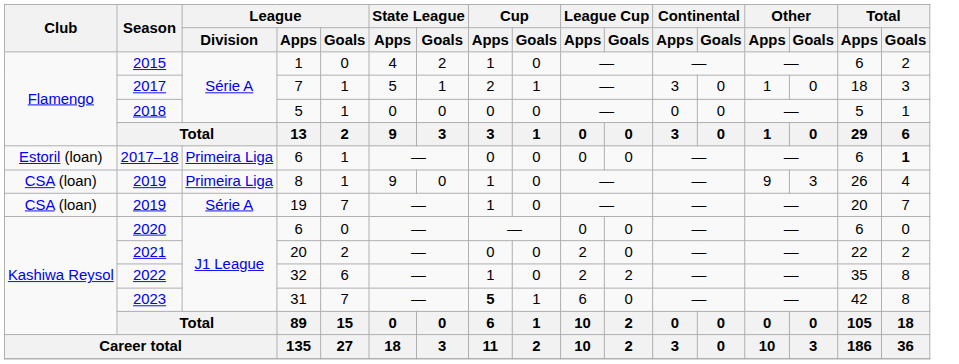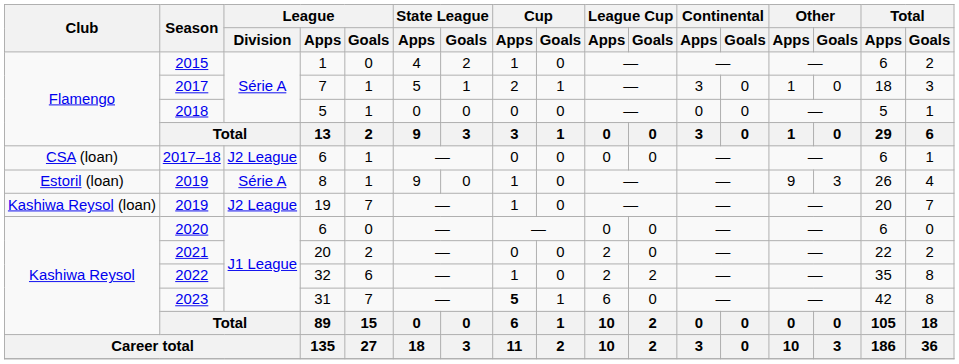2017–18 | Club: Estoril (loan) -> CSA (loan)
2017–18 | League / Division: Primeira Liga -> J2 League
2017–18 | Total / Goals: bold -> normal
2019 / 8 | Club: CSA (loan) -> Estoril (loan)
2019 / 8 | League / Division: Primeira Liga -> Série A
2019 / 19 | Club: CSA (loan) -> Kashiwa Reysol (loan)
2019 / 19 | League / Division: Série A -> J2 League
